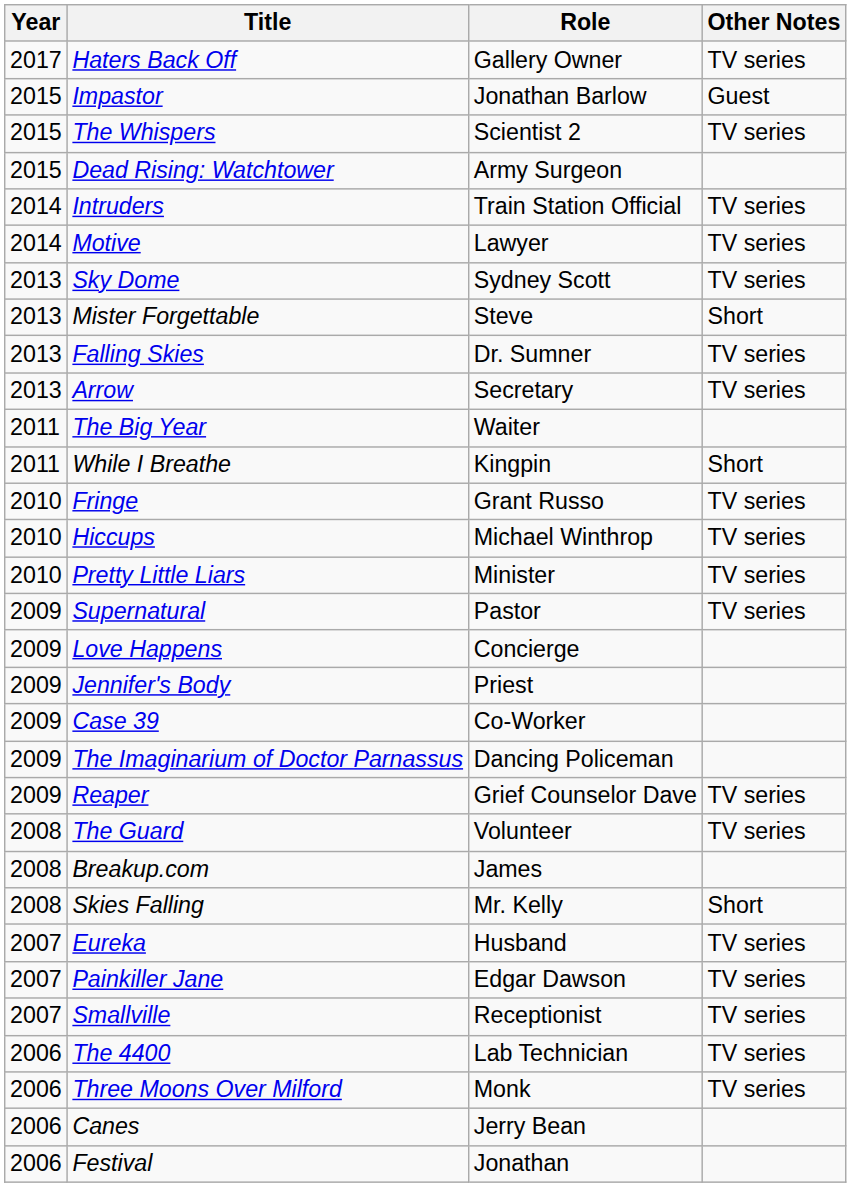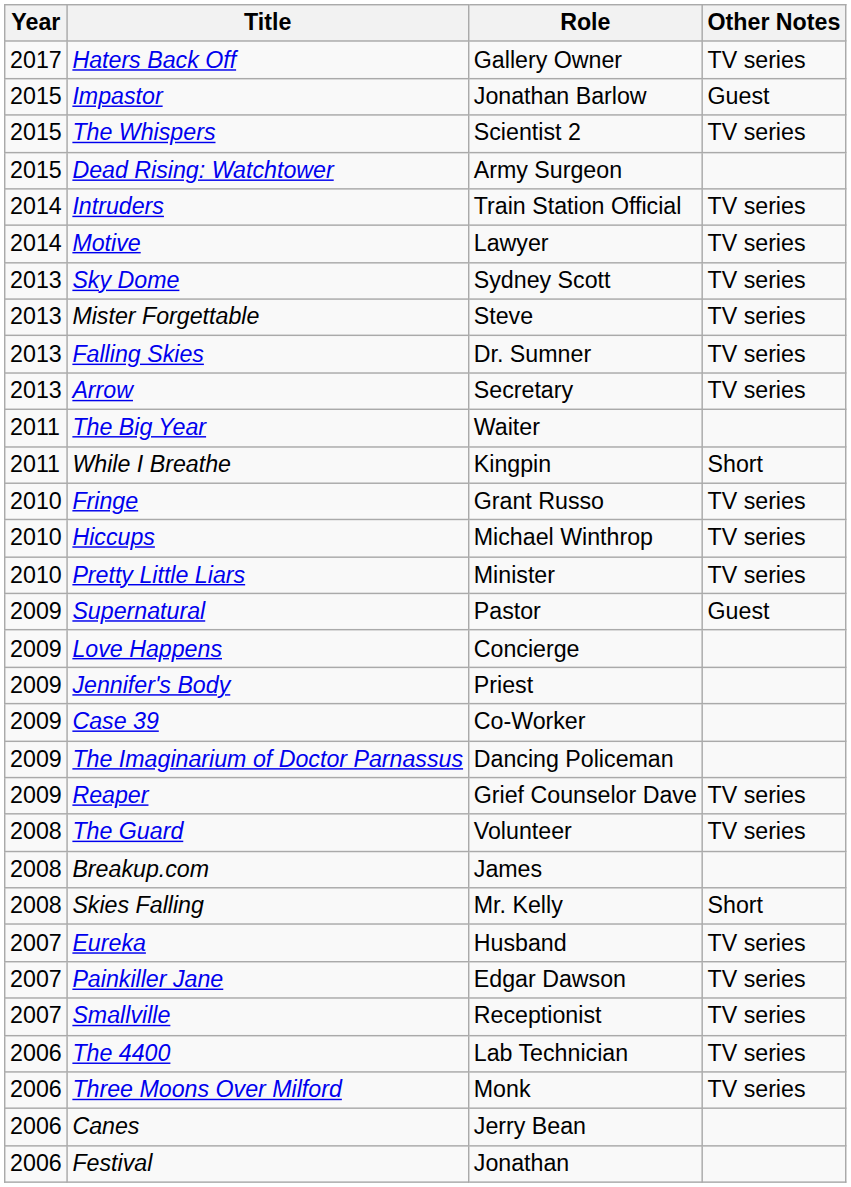Mister Forgettable | Other Notes: Short -> TV series
Supernatural | Other Notes: TV series -> Guest
